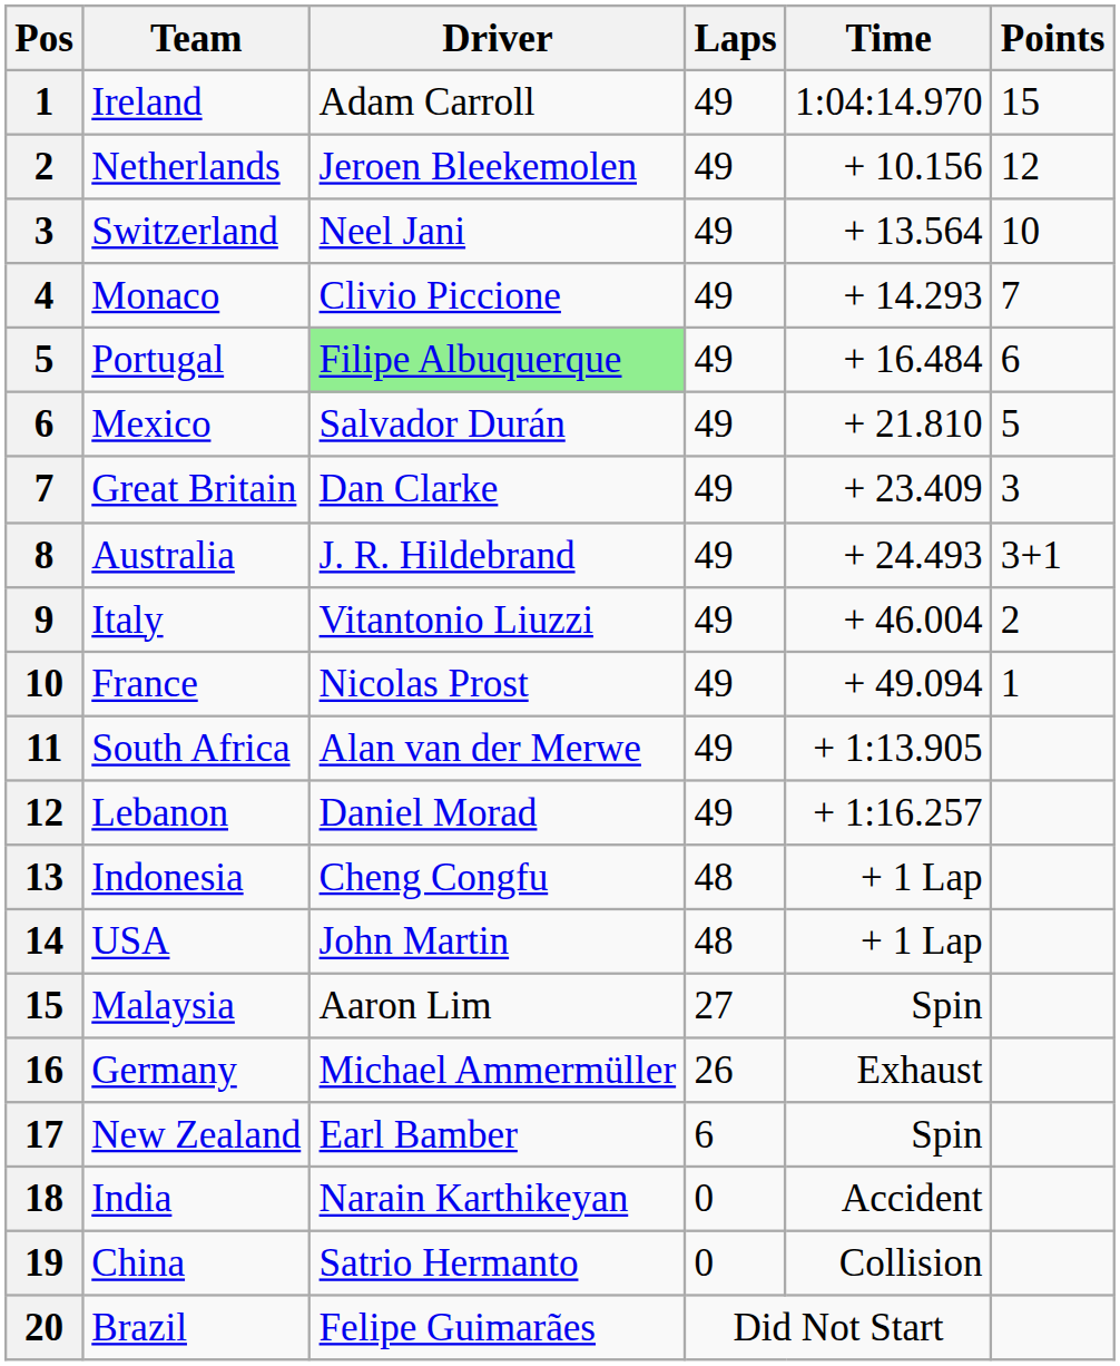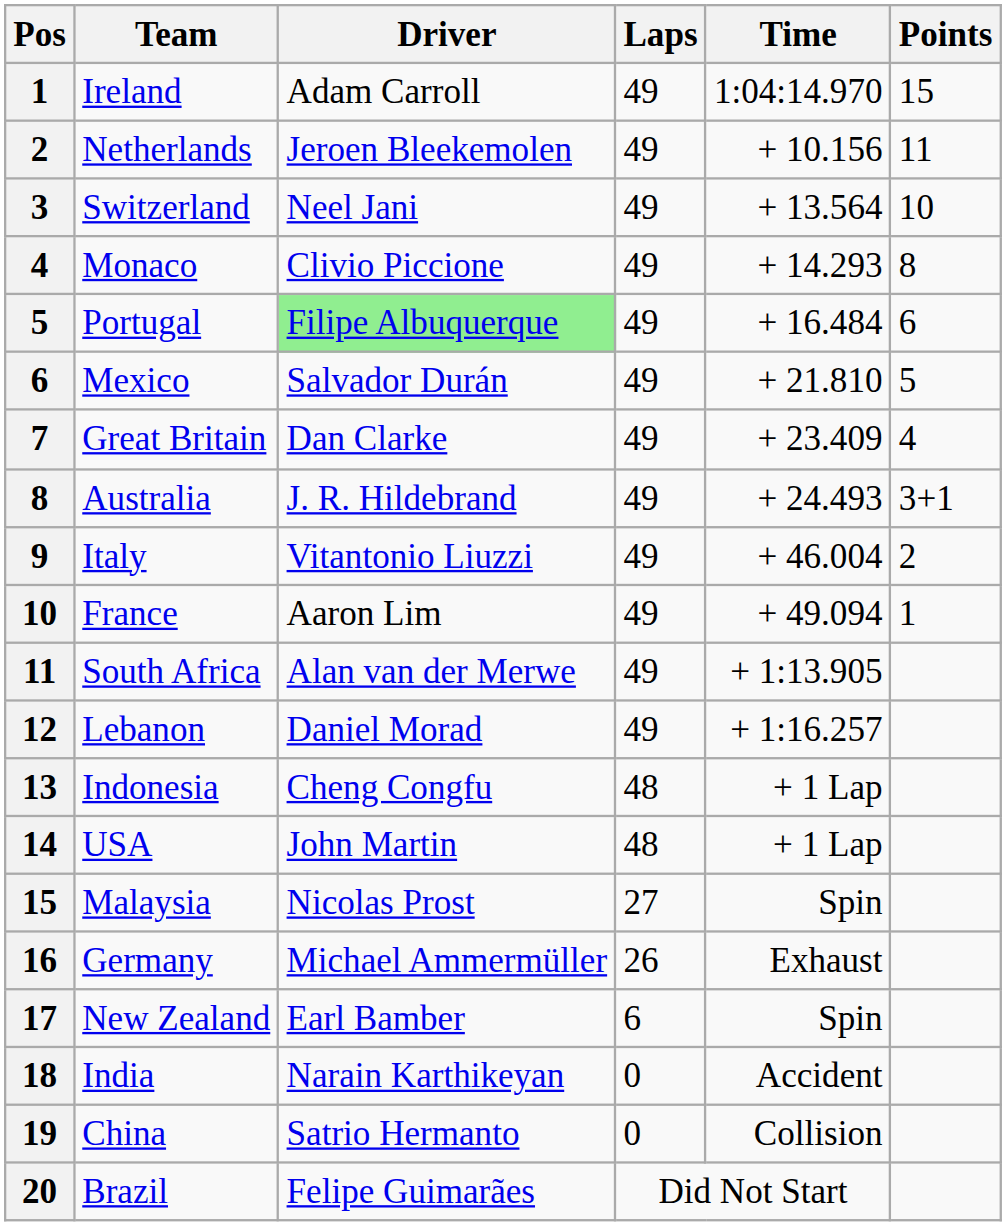Netherlands | Points: 12 -> 11
Monaco | Points: 7 -> 8
Great Britain | Points: 3 -> 4
France | Driver: Nicolas Prost -> Aaron Lim
Malaysia | Driver: Aaron Lim -> Nicolas Prost
